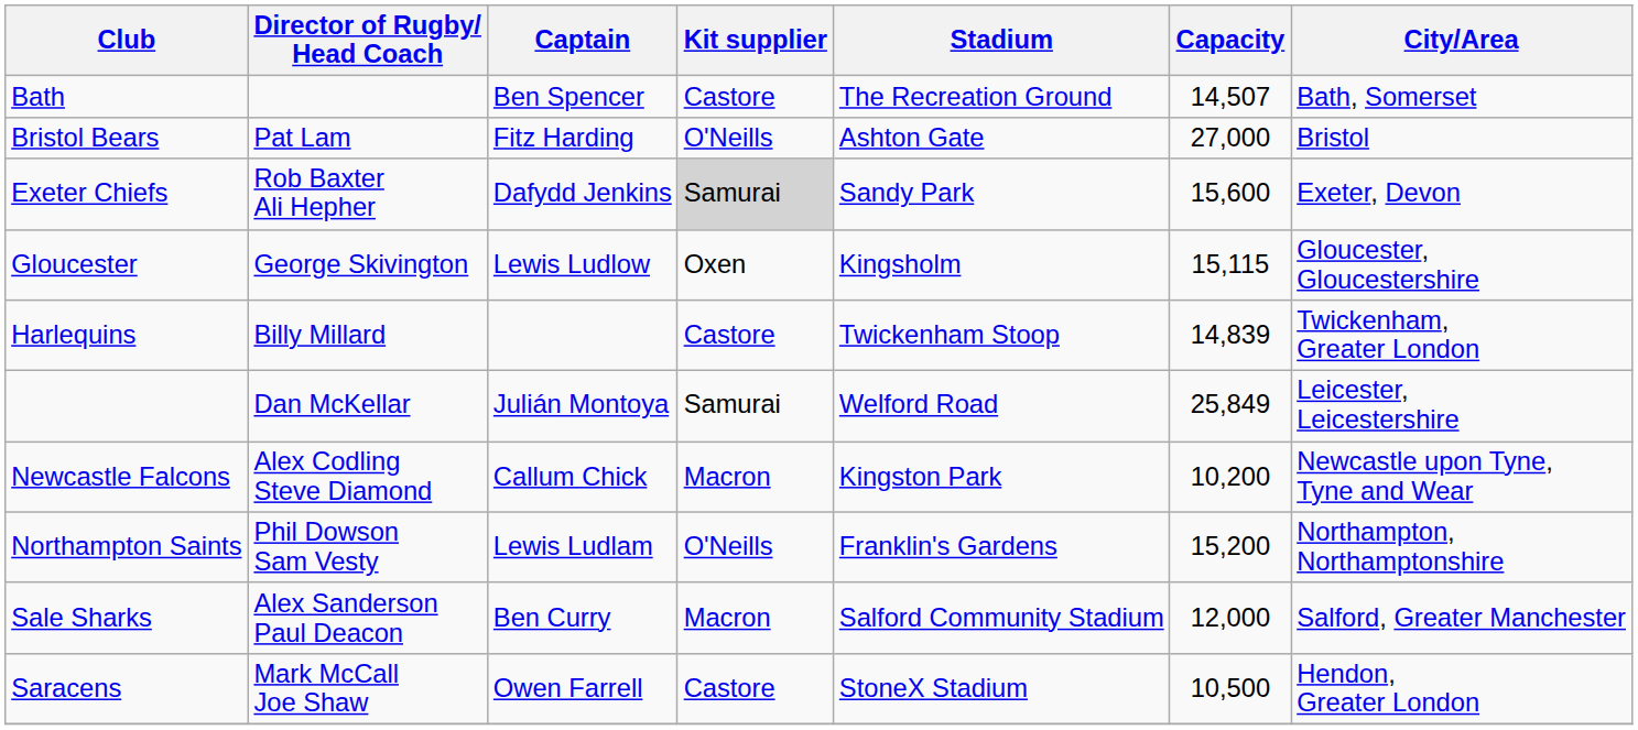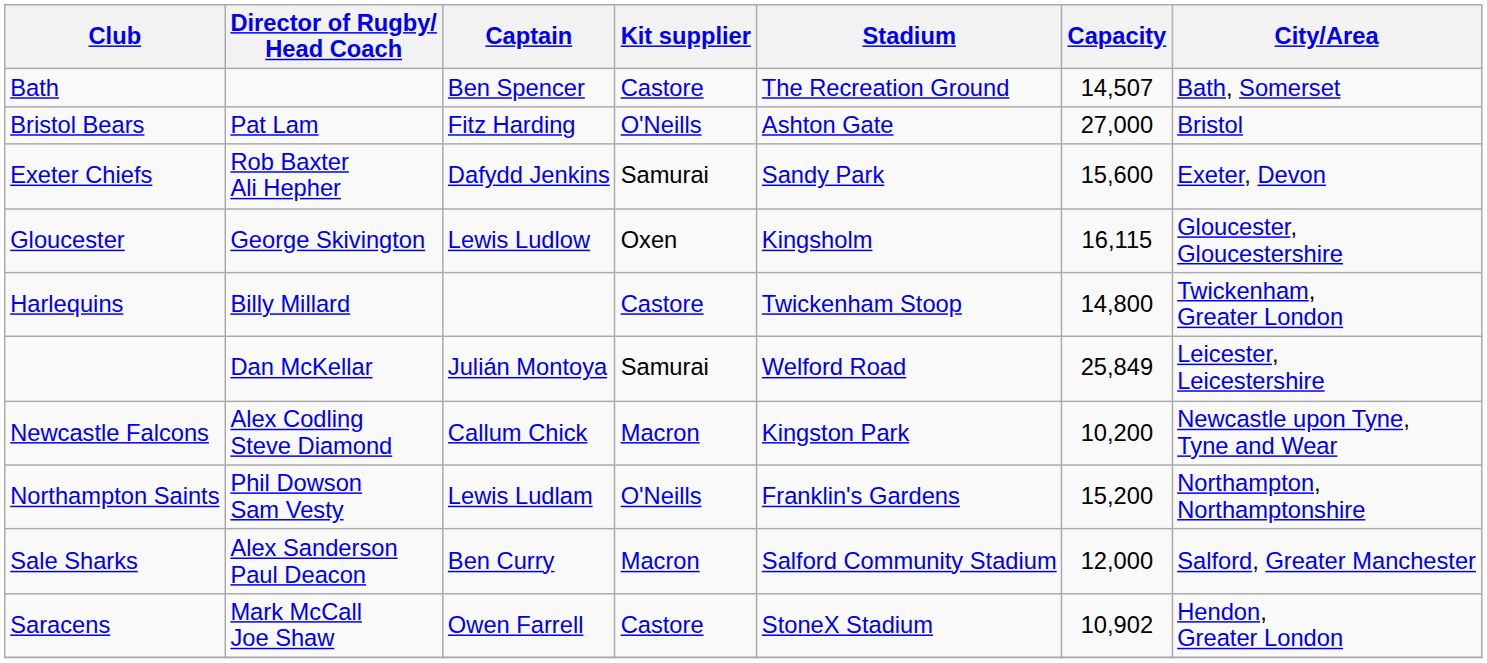Exeter Chiefs | Kit supplier: lightgrey background -> no background
Gloucester | Capacity: 15,115 -> 16,115
Harlequins | Capacity: 14,839 -> 14,800
Saracens | Capacity: 10,500 -> 10,902
